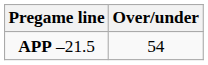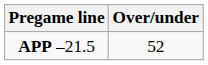APP –21.5 | Over/under: 54 -> 52
